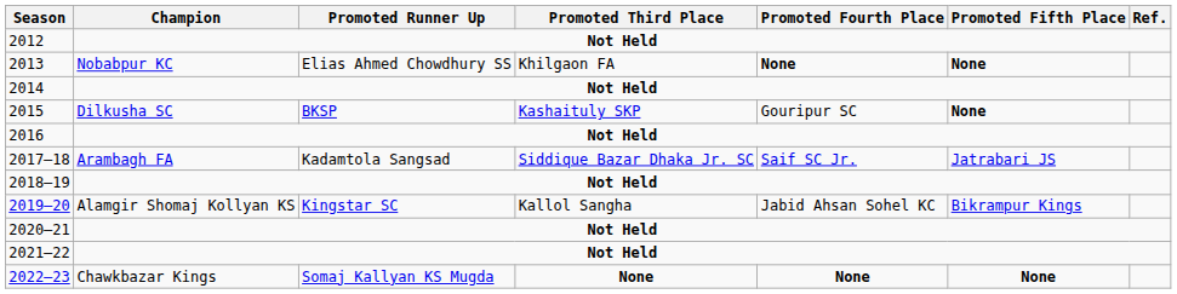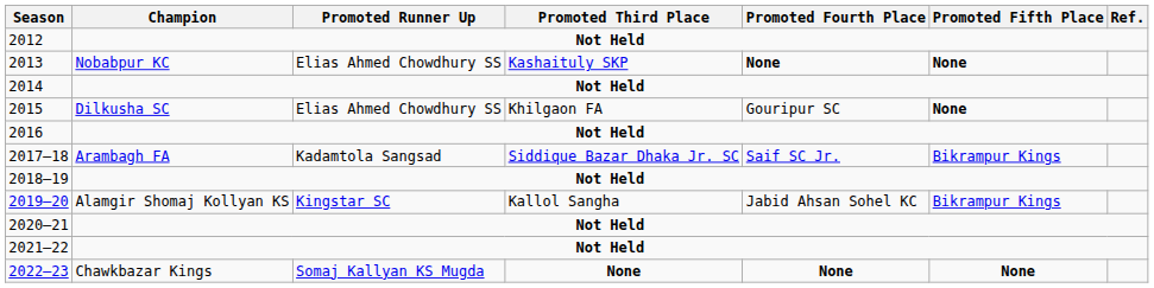2013 | Promoted Third Place: Khilgaon FA -> Kashaituly SKP
2015 | Promoted Runner Up: BKSP -> Elias Ahmed Chowdhury SS
2015 | Promoted Third Place: Kashaituly SKP -> Khilgaon FA
2017–18 | Promoted Fifth Place: Jatrabari JS -> Bikrampur Kings
